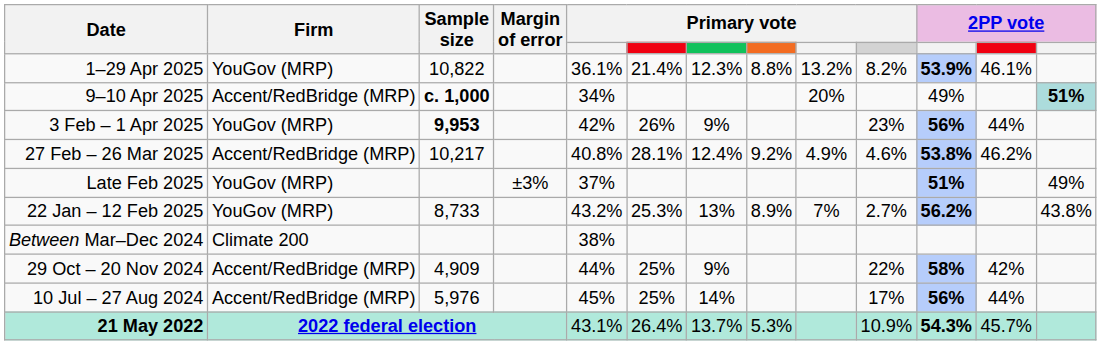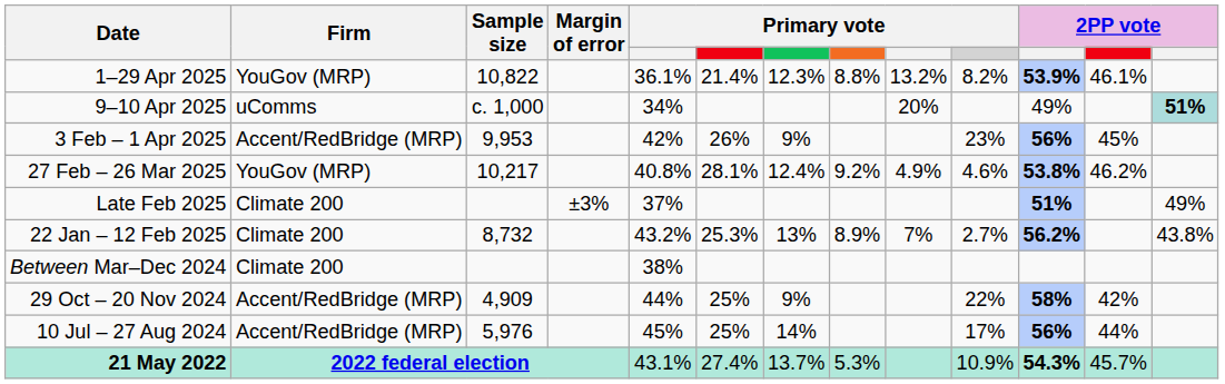9–10 Apr 2025 | Firm: Accent/RedBridge (MRP) -> uComms
9–10 Apr 2025 | Sample size: bold -> normal
3 Feb – 1 Apr 2025 | Firm: YouGov (MRP) -> Accent/RedBridge (MRP)
3 Feb – 1 Apr 2025 | Sample size: bold -> normal
3 Feb – 1 Apr 2025 | column 12: 44% -> 45%
27 Feb – 26 Mar 2025 | Firm: Accent/RedBridge (MRP) -> YouGov (MRP)
Late Feb 2025 | Firm: YouGov (MRP) -> Climate 200
22 Jan – 12 Feb 2025 | Firm: YouGov (MRP) -> Climate 200
22 Jan – 12 Feb 2025 | Sample size: 8,733 -> 8,732
21 May 2022 | column 6: 26.4% -> 27.4%
